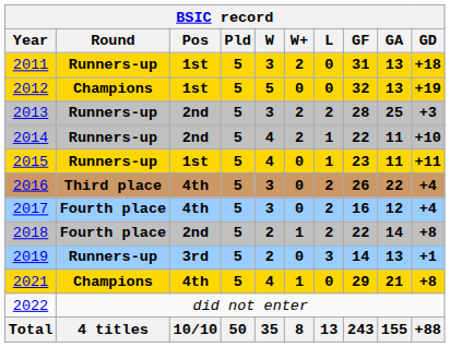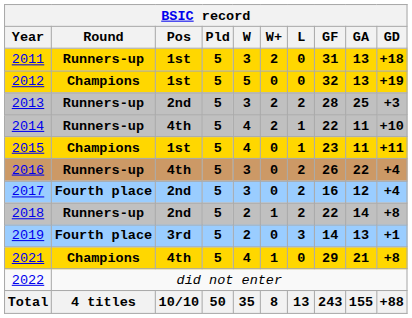2014 | Pos: 2nd -> 4th
2015 | Round: Runners-up -> Champions
2016 | Round: Third place -> Runners-up
2017 | Pos: 4th -> 2nd
2018 | Round: Fourth place -> Runners-up
2019 | Round: Runners-up -> Fourth place
